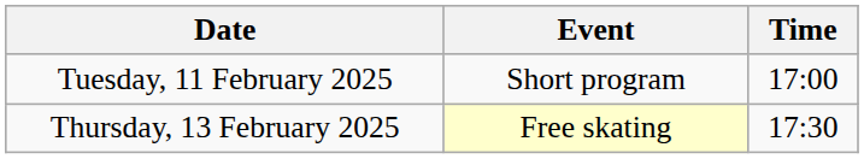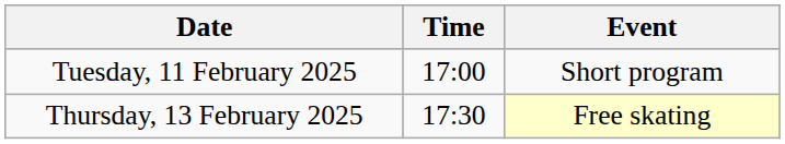columns swapped: Time <-> Event
